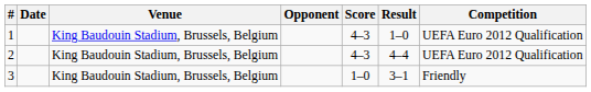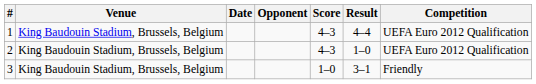columns swapped: Date <-> Venue
1 | Result: 1–0 -> 4–4
2 | Result: 4–4 -> 1–0
